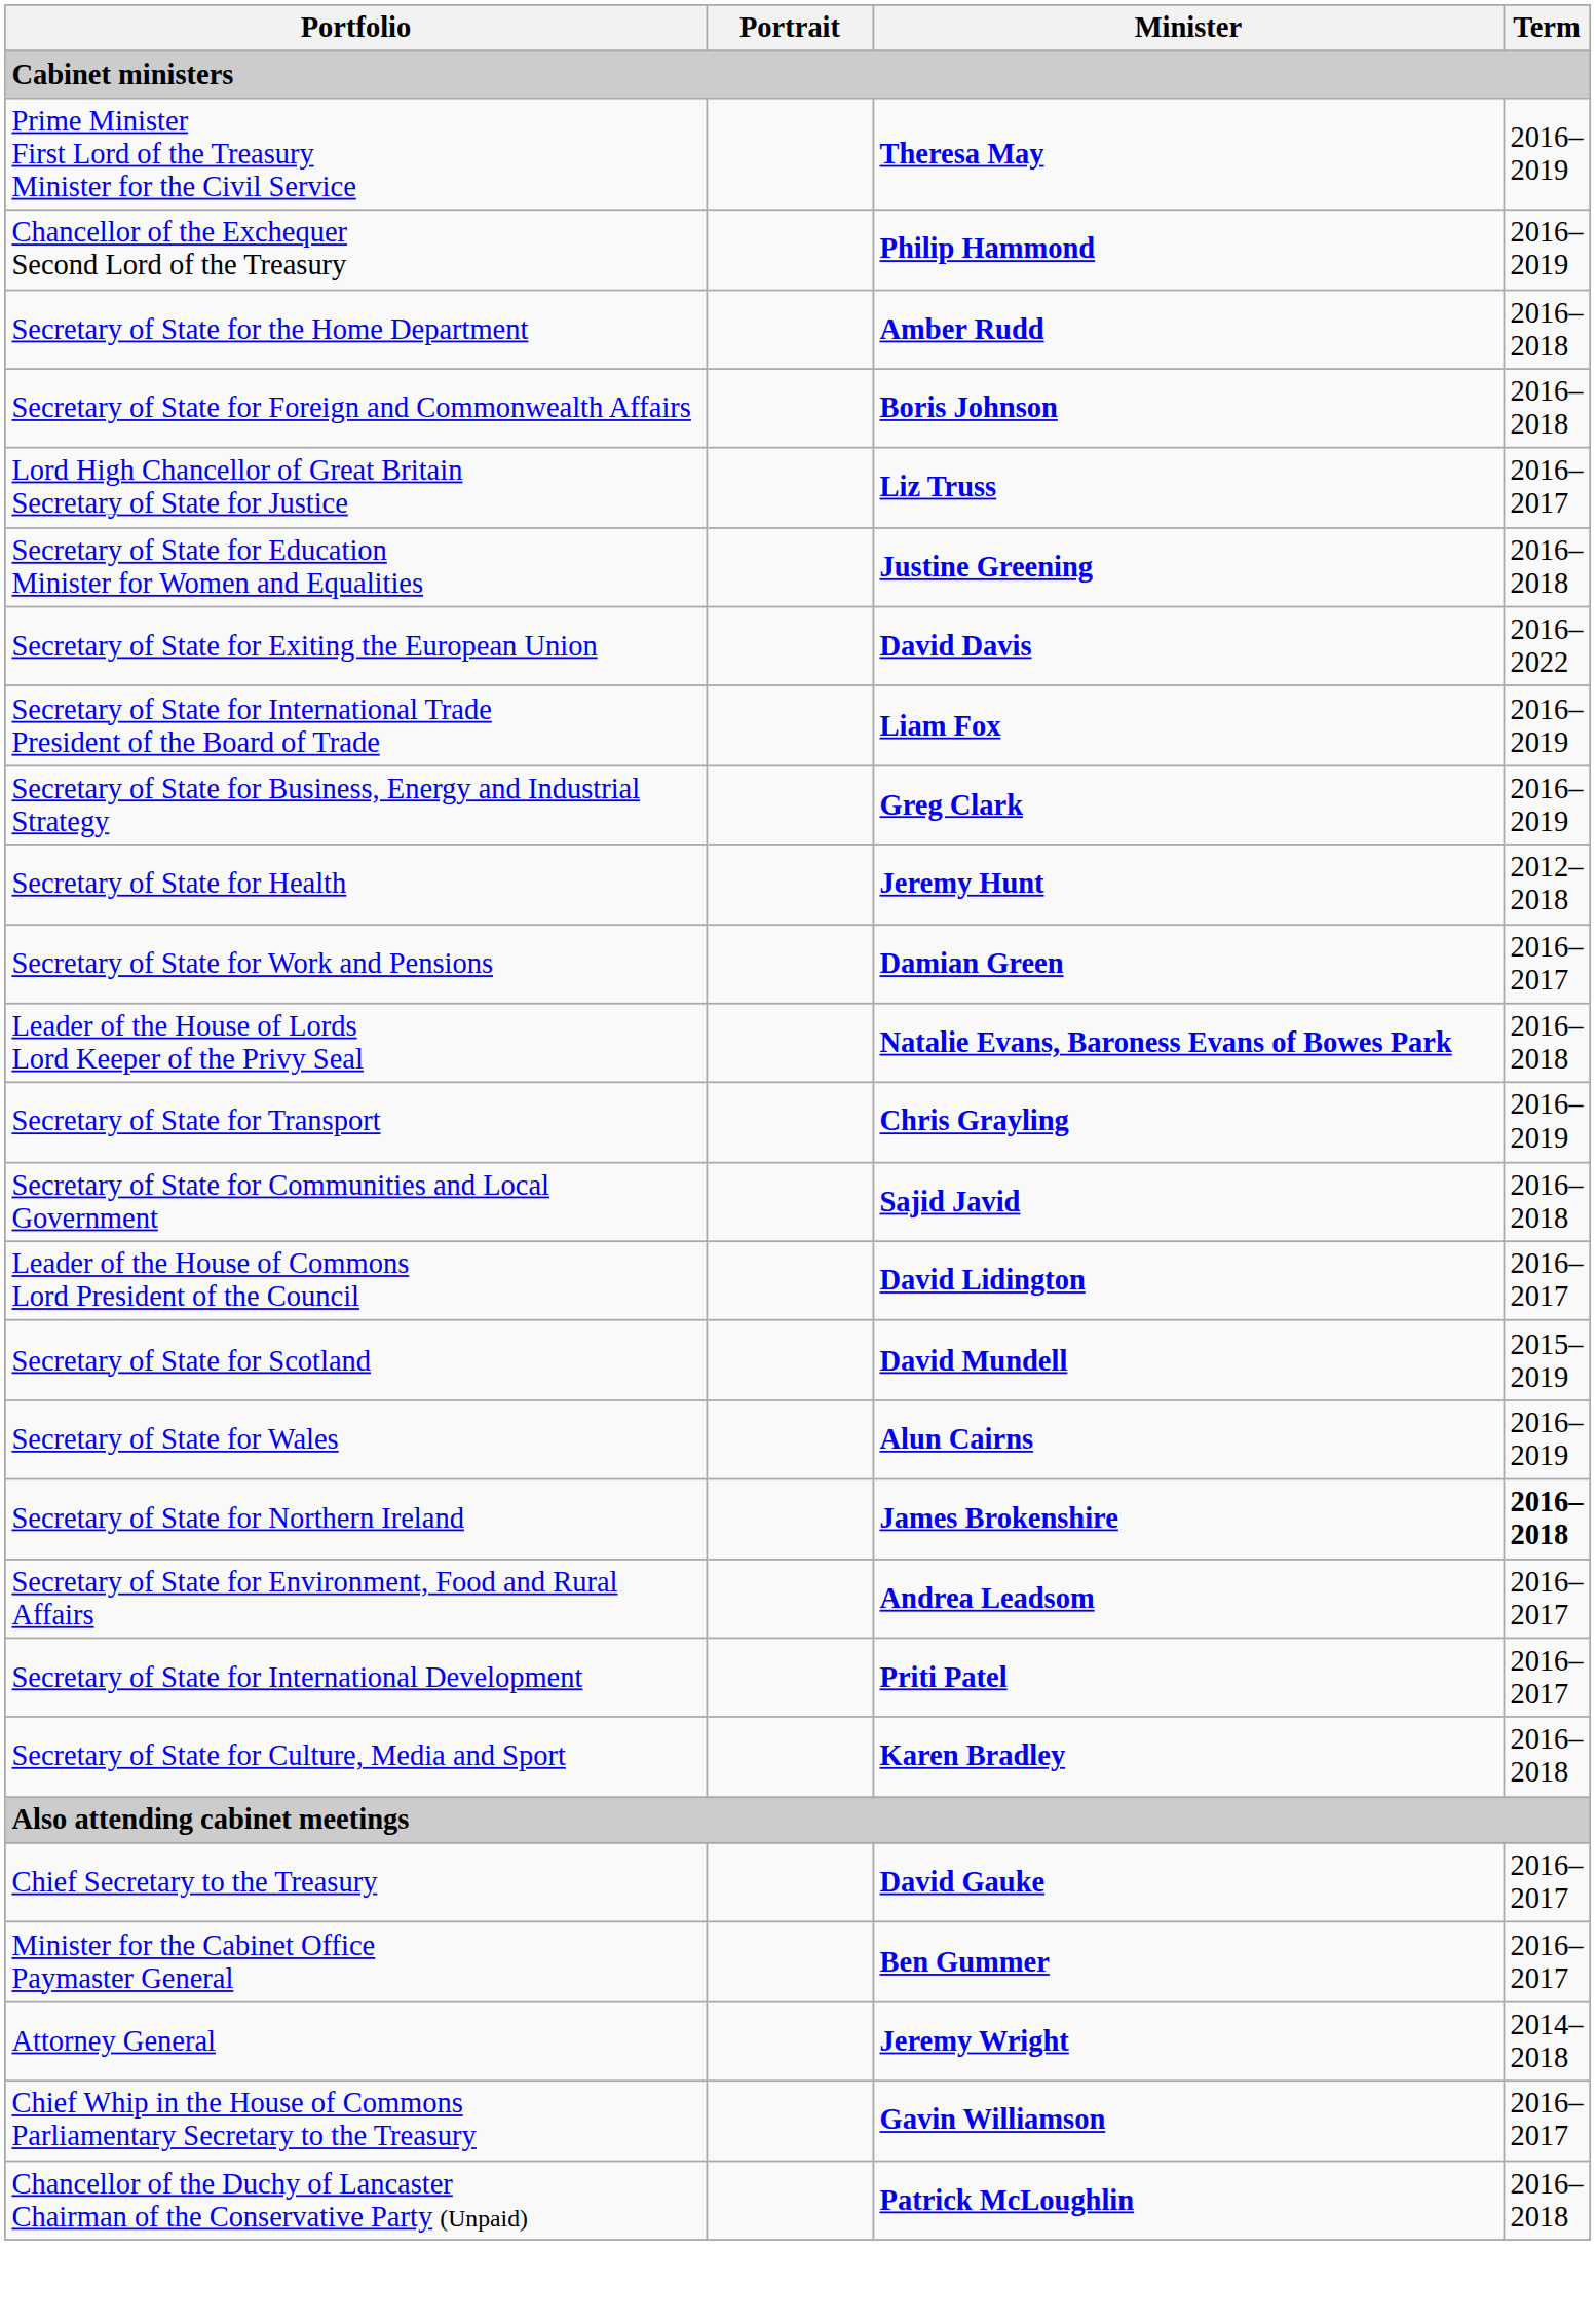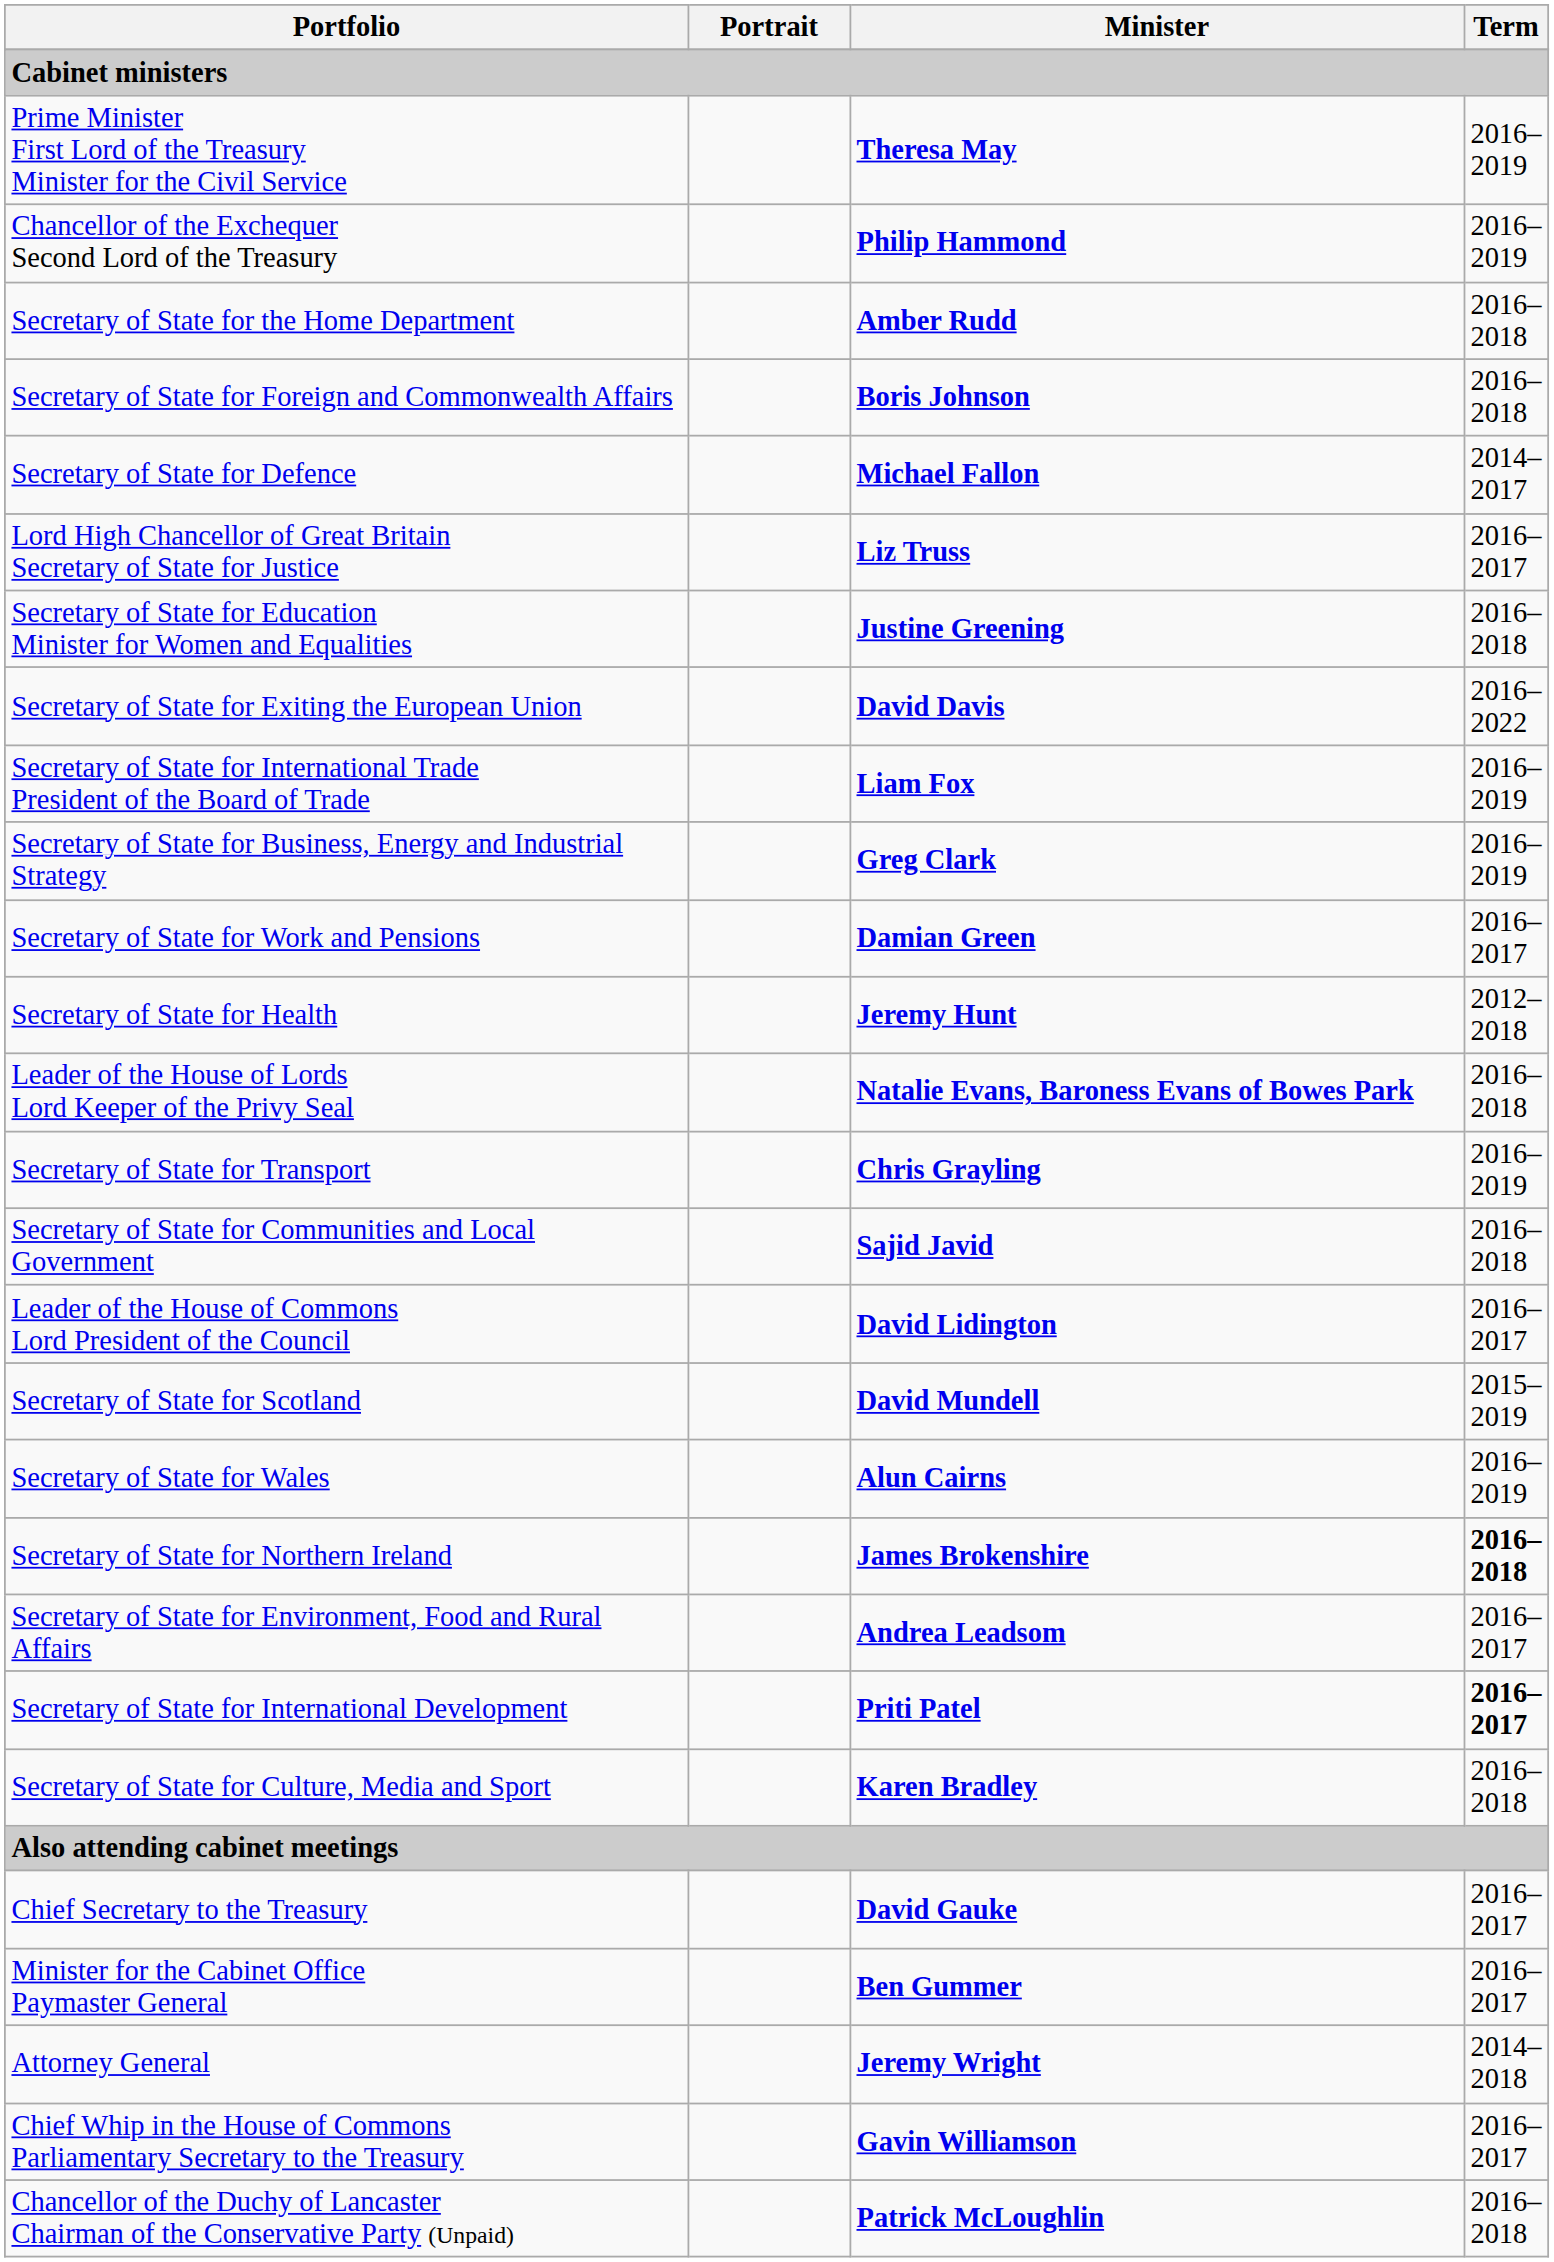+ row: Secretary of State for Defence | Michael Fallon | 2014–2017
rows swapped: Secretary of State for Health <-> Secretary of State for Work and Pensions
Secretary of State for International Development | Term: normal -> bold
